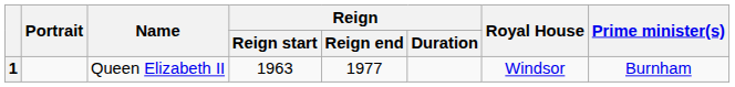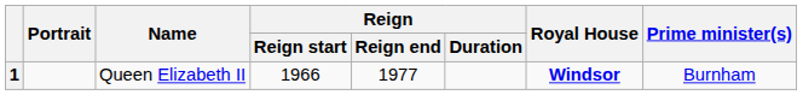1 | Reign / Reign start: 1963 -> 1966
1 | Royal House: normal -> bold
